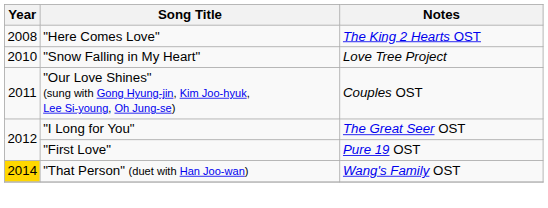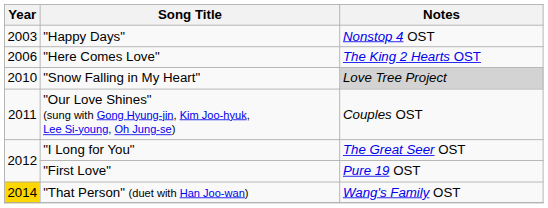+ row: 2003 | "Happy Days" | Nonstop 4 OST
"Here Comes Love" | Year: 2008 -> 2006
"Snow Falling in My Heart" | Notes: no background -> lightgrey background
